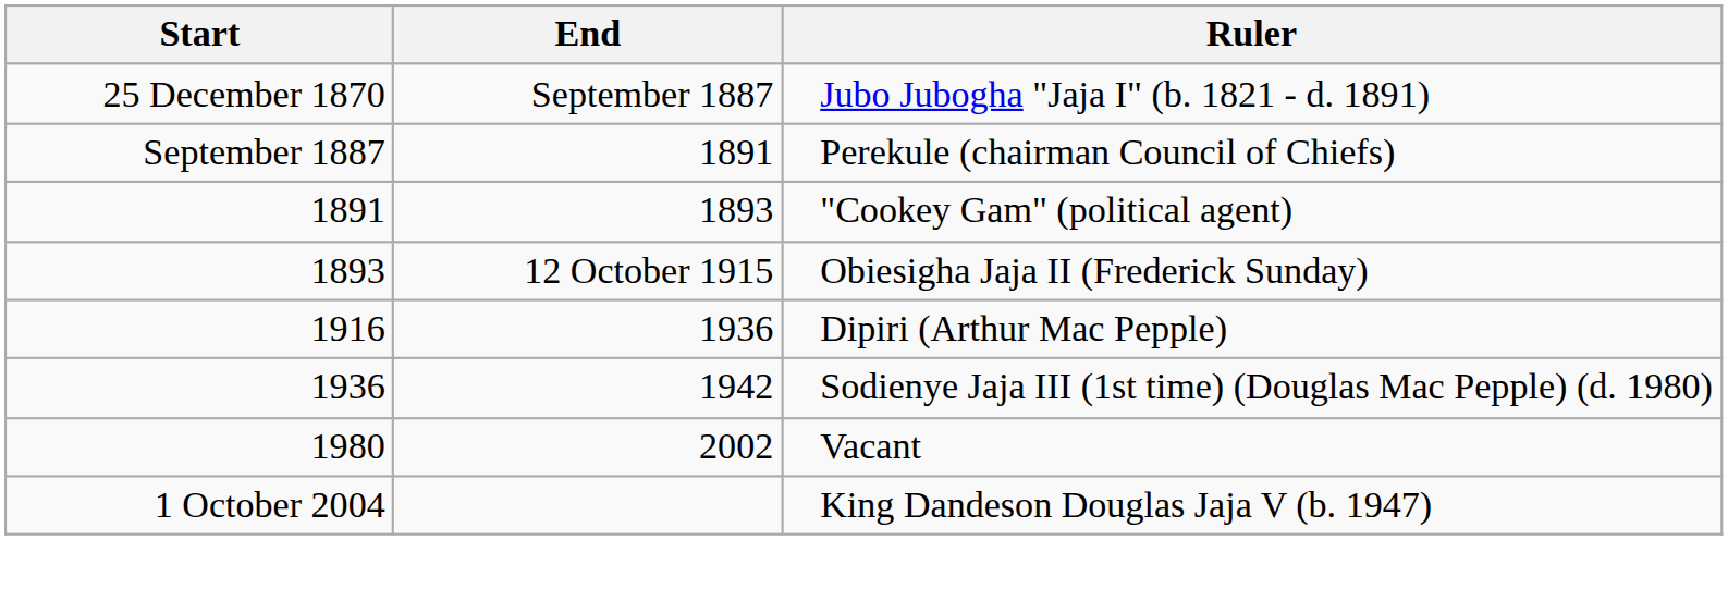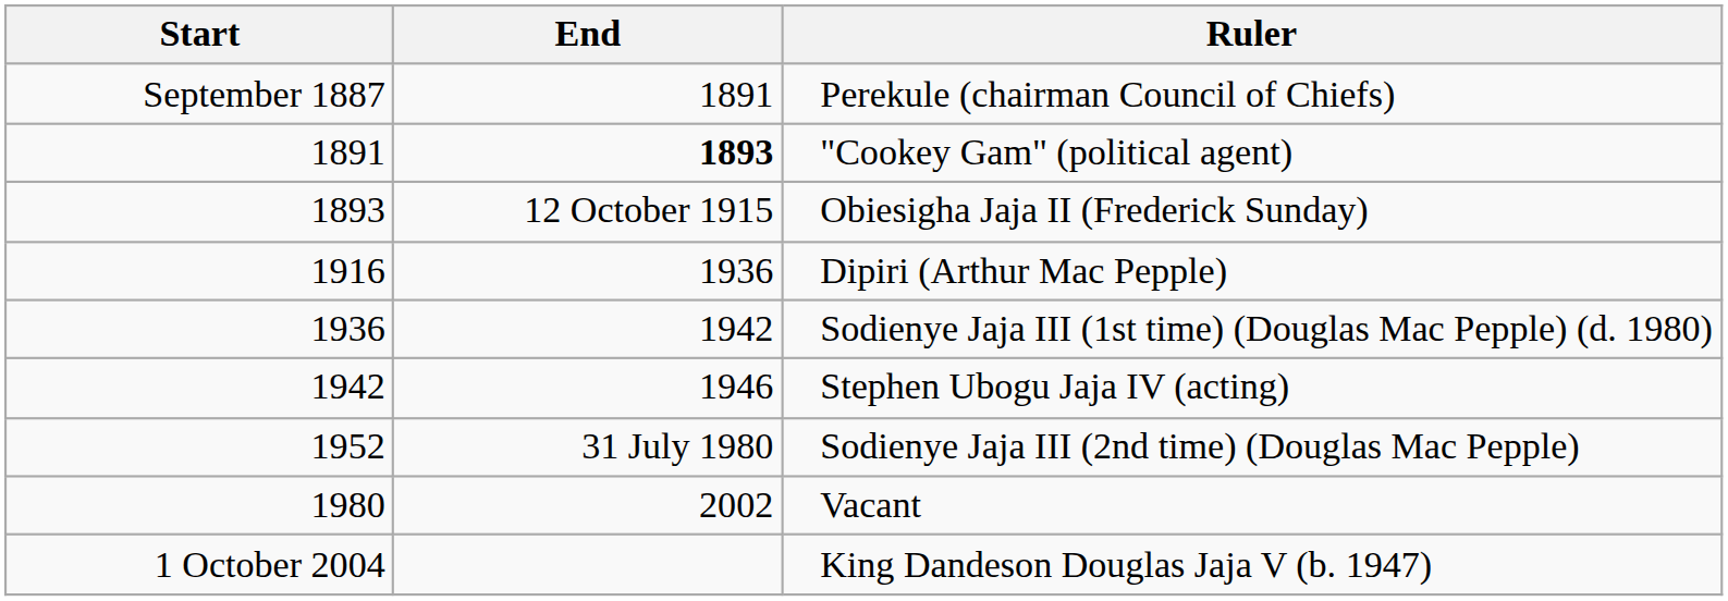- row: 25 December 1870 | September 1887 | Jubo Jubogha "Jaja I" (b. 1821 - d. 1891)
"Cookey Gam" (political agent) | End: normal -> bold
+ row: 1942 | 1946 | Stephen Ubogu Jaja IV (acting)
+ row: 1952 | 31 July 1980 | Sodienye Jaja III (2nd time) (Douglas Mac Pepple)
